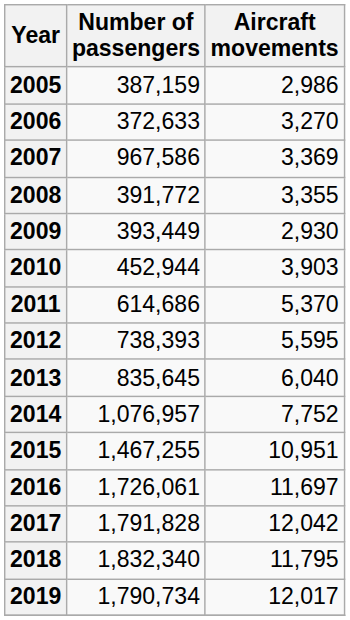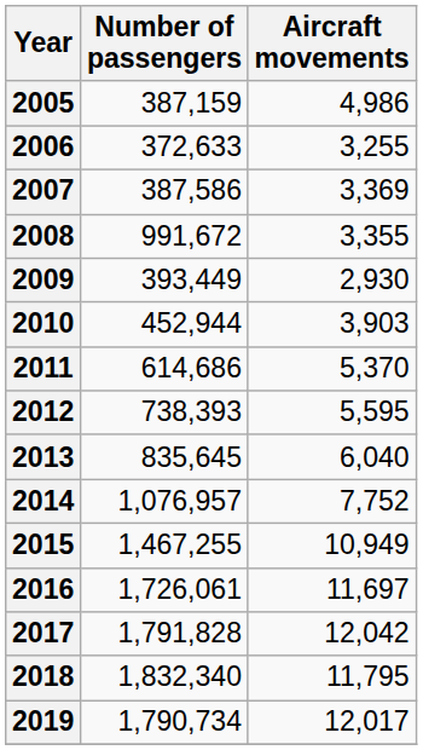2005 | Aircraft movements: 2,986 -> 4,986
2006 | Aircraft movements: 3,270 -> 3,255
2007 | Number of passengers: 967,586 -> 387,586
2008 | Number of passengers: 391,772 -> 991,672
2015 | Aircraft movements: 10,951 -> 10,949
